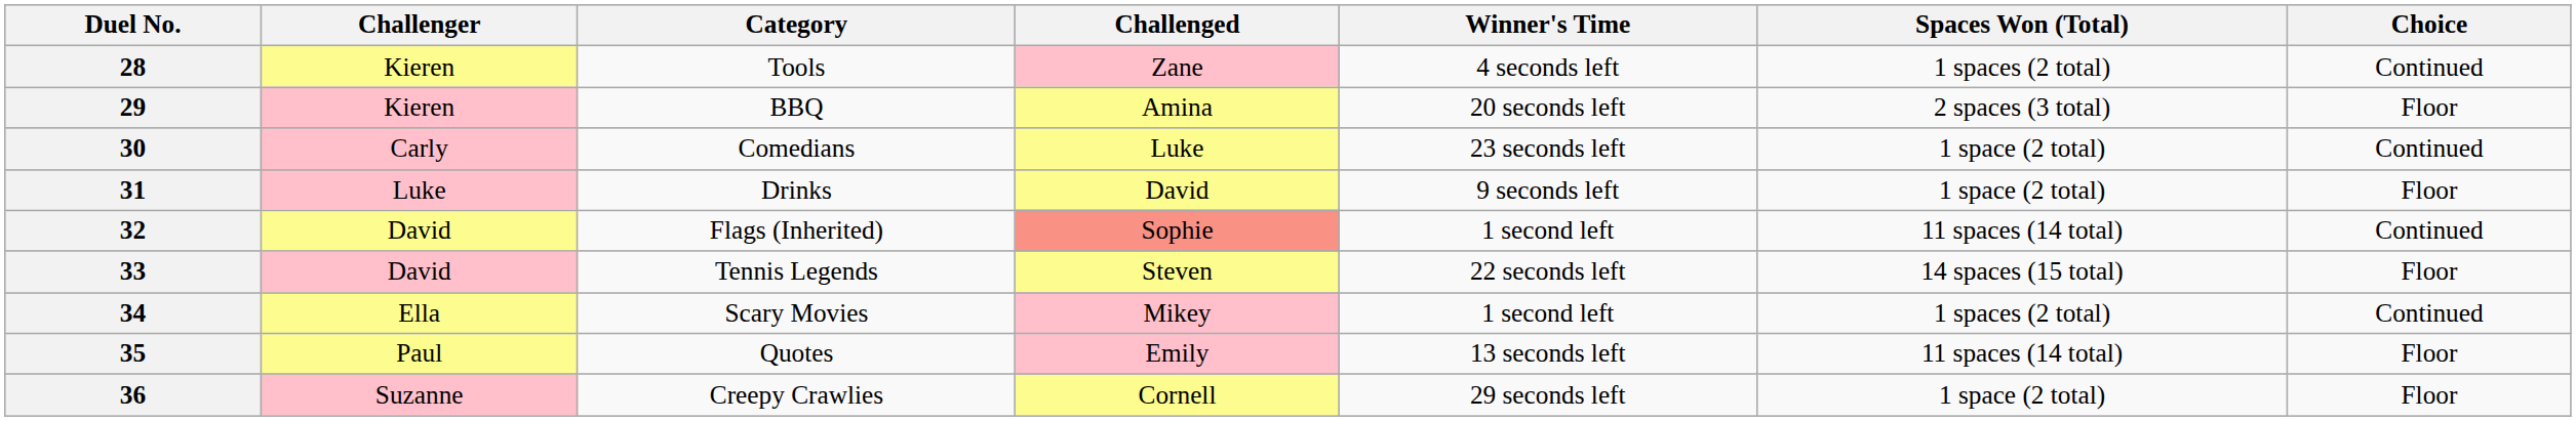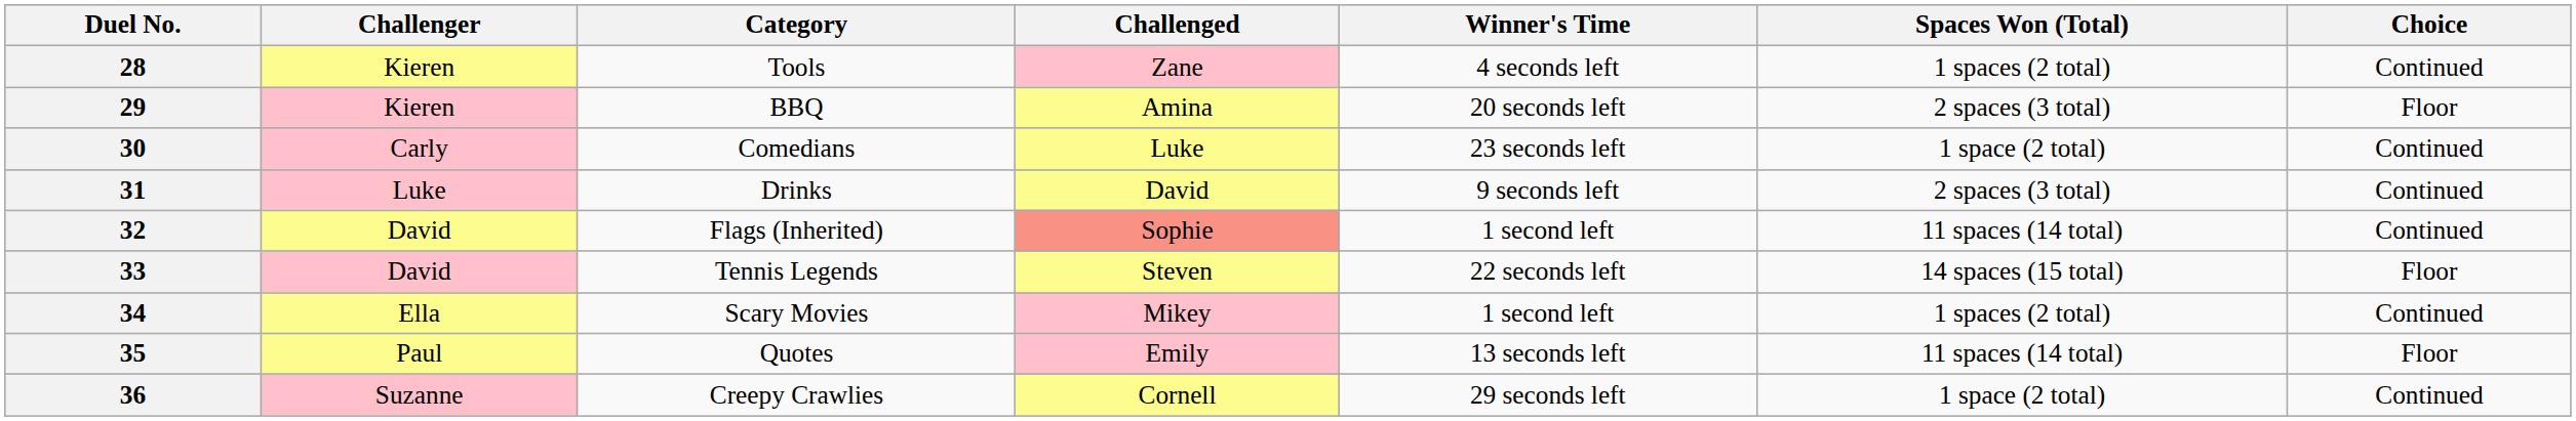31 | Spaces Won (Total): 1 space (2 total) -> 2 spaces (3 total)
31 | Choice: Floor -> Continued
36 | Choice: Floor -> Continued
